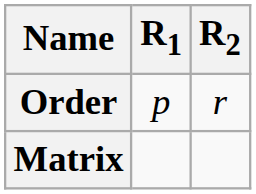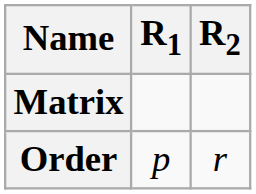rows swapped: Order <-> Matrix
